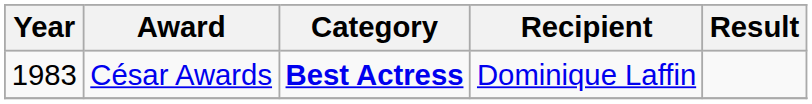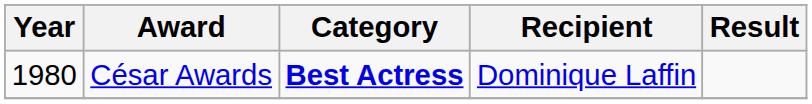César Awards | Year: 1983 -> 1980
